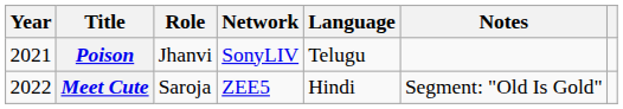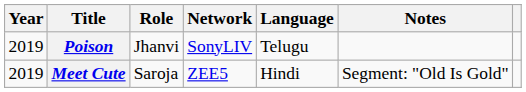Poison | Year: 2021 -> 2019
Meet Cute | Year: 2022 -> 2019
